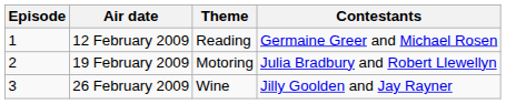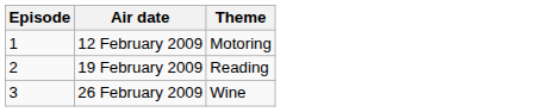- column: Contestants | Germaine Greer and Michael Rosen | Julia Bradbury and Robert Llewellyn | Jilly Goolden and Jay Rayner
12 February 2009 | Theme: Reading -> Motoring
19 February 2009 | Theme: Motoring -> Reading
